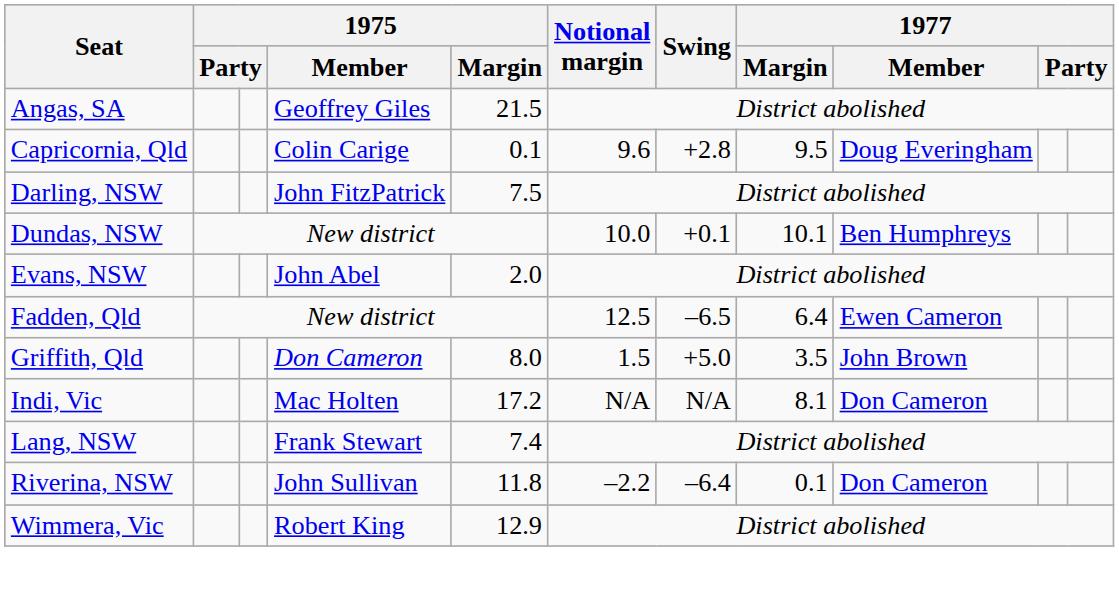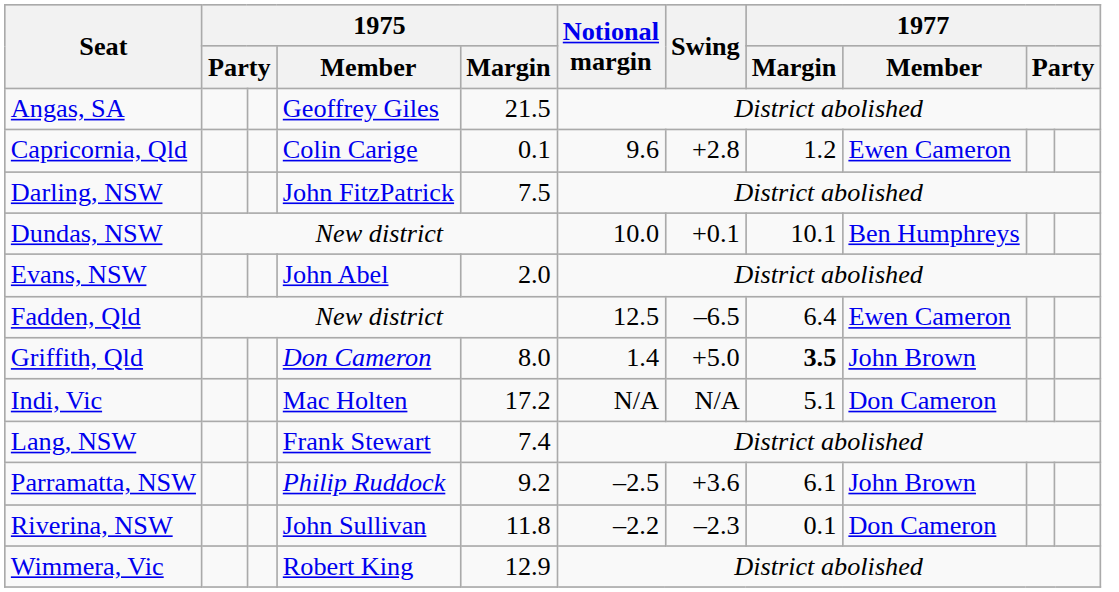Capricornia, Qld | 1977 / Margin: 9.5 -> 1.2
Capricornia, Qld | 1977 / Member: Doug Everingham -> Ewen Cameron
Griffith, Qld | Notional margin: 1.5 -> 1.4
Griffith, Qld | 1977 / Margin: normal -> bold
Indi, Vic | 1977 / Margin: 8.1 -> 5.1
+ row: Parramatta, NSW | Philip Ruddock | 9.2 | –2.5 | +3.6 | 6.1 | John Brown
Riverina, NSW | Swing: –6.4 -> –2.3
